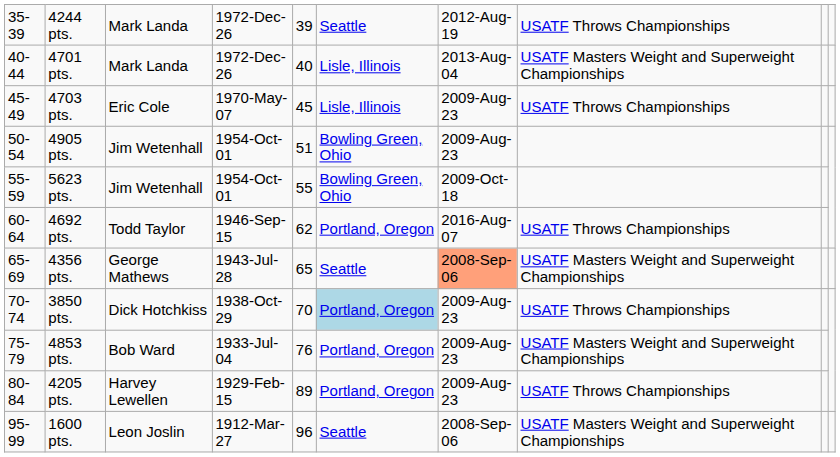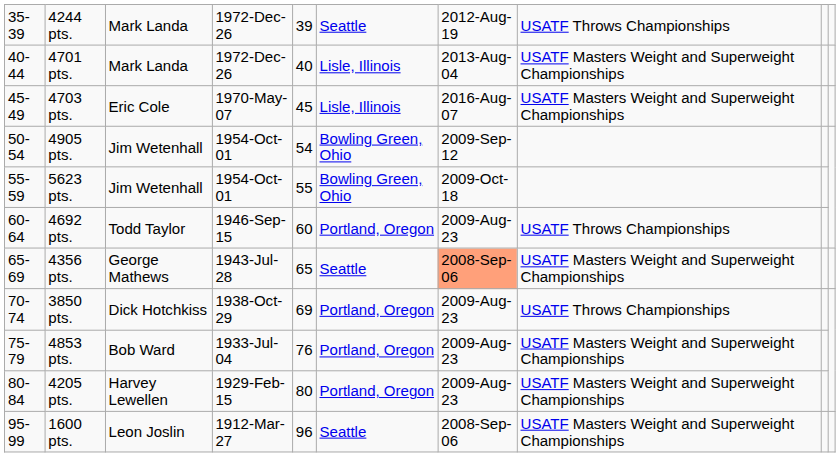4703 pts. | column 7: 2009-Aug-23 -> 2016-Aug-07
4703 pts. | column 8: USATF Throws Championships -> USATF Masters Weight and Superweight Championships
4905 pts. | column 5: 51 -> 54
4905 pts. | column 7: 2009-Aug-23 -> 2009-Sep-12
4692 pts. | column 5: 62 -> 60
4692 pts. | column 7: 2016-Aug-07 -> 2009-Aug-23
3850 pts. | column 5: 70 -> 69
3850 pts. | column 6: lightblue background -> no background
4205 pts. | column 5: 89 -> 80
4205 pts. | column 8: USATF Throws Championships -> USATF Masters Weight and Superweight Championships
